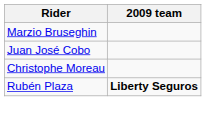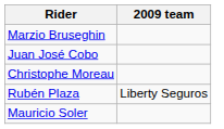Rubén Plaza | 2009 team: bold -> normal
+ row: Mauricio Soler
